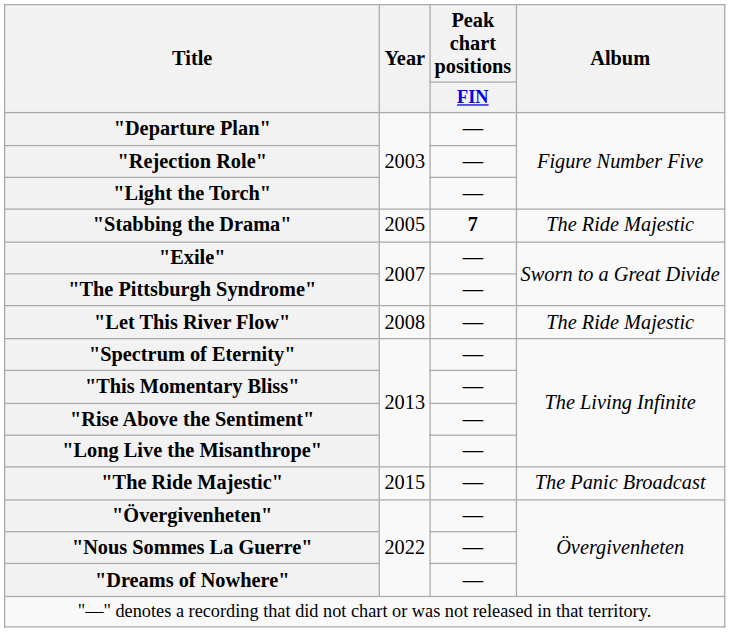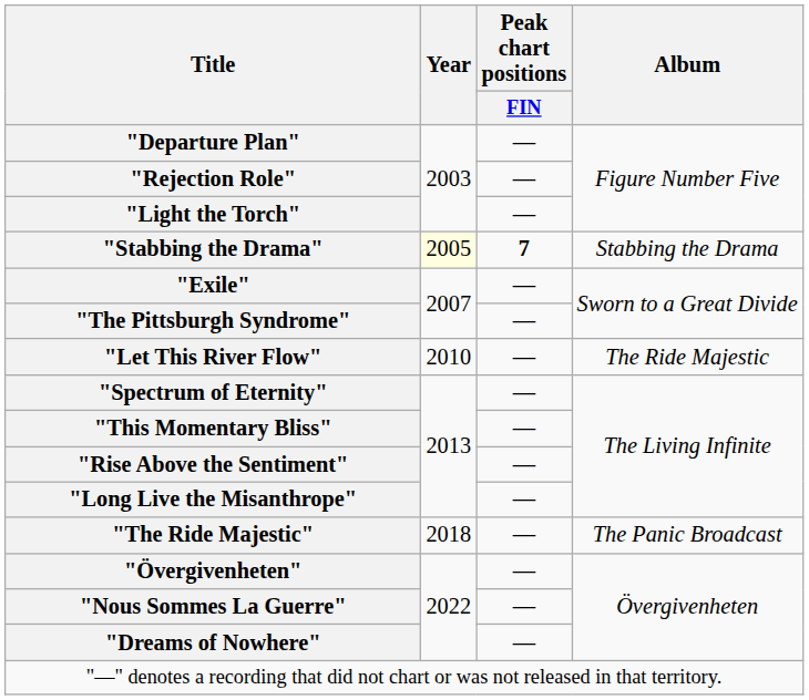"Stabbing the Drama" | Year: no background -> lightyellow background
"Stabbing the Drama" | Album: The Ride Majestic -> Stabbing the Drama
"Let This River Flow" | Year: 2008 -> 2010
"The Ride Majestic" | Year: 2015 -> 2018
